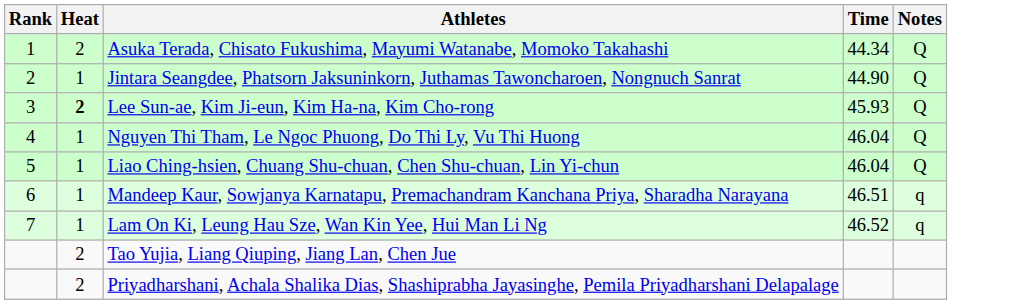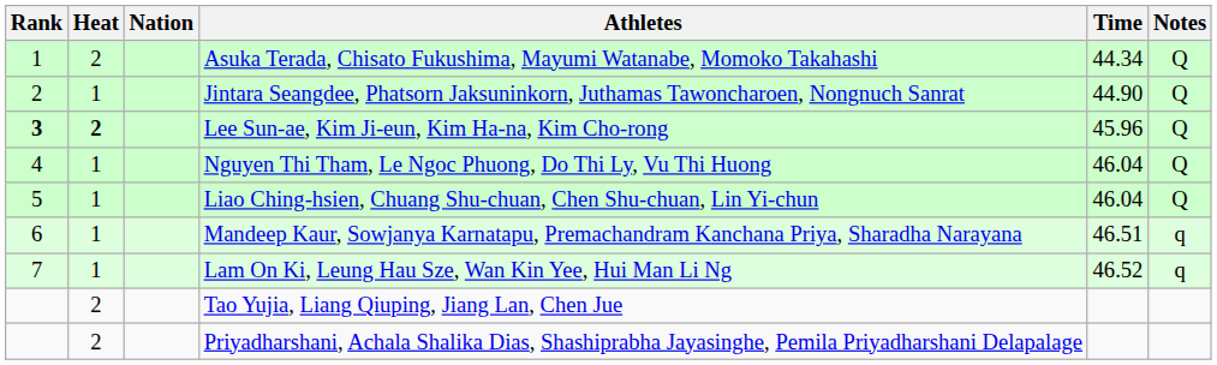+ column: Nation
Lee Sun-ae, Kim Ji-eun, Kim Ha-na, Kim Cho-rong | Rank: normal -> bold
Lee Sun-ae, Kim Ji-eun, Kim Ha-na, Kim Cho-rong | Time: 45.93 -> 45.96
